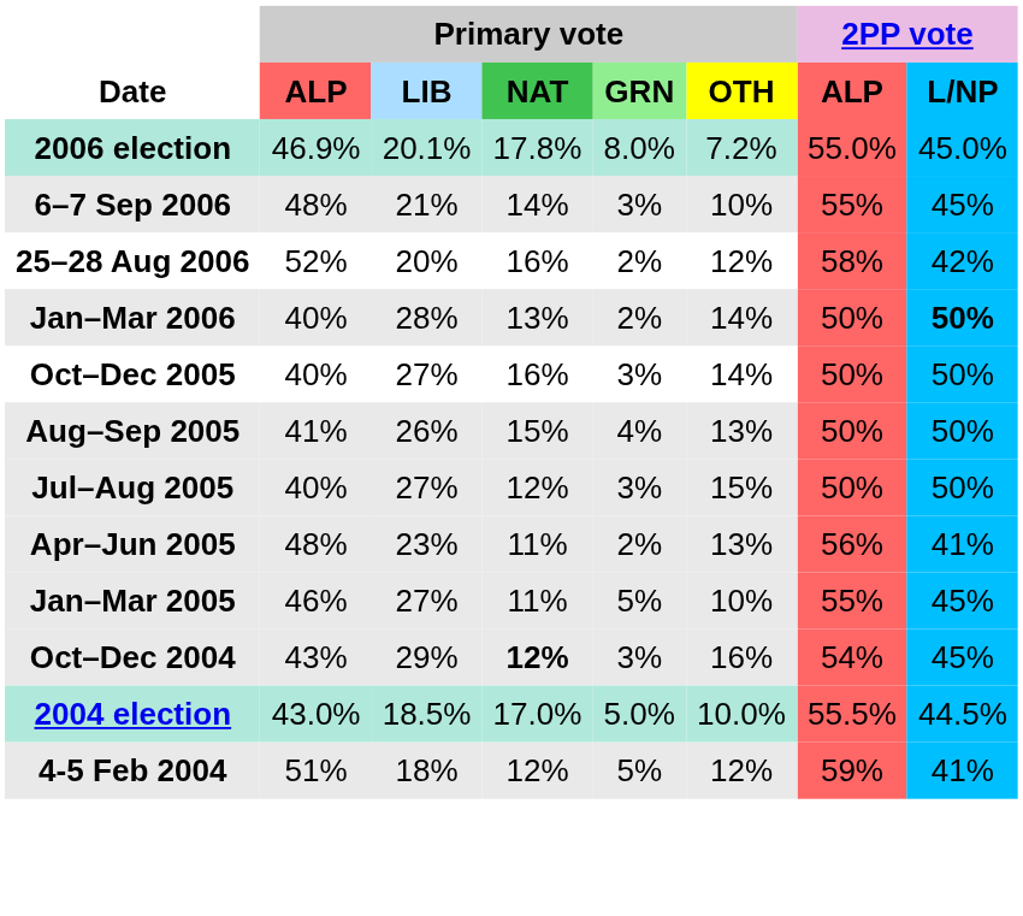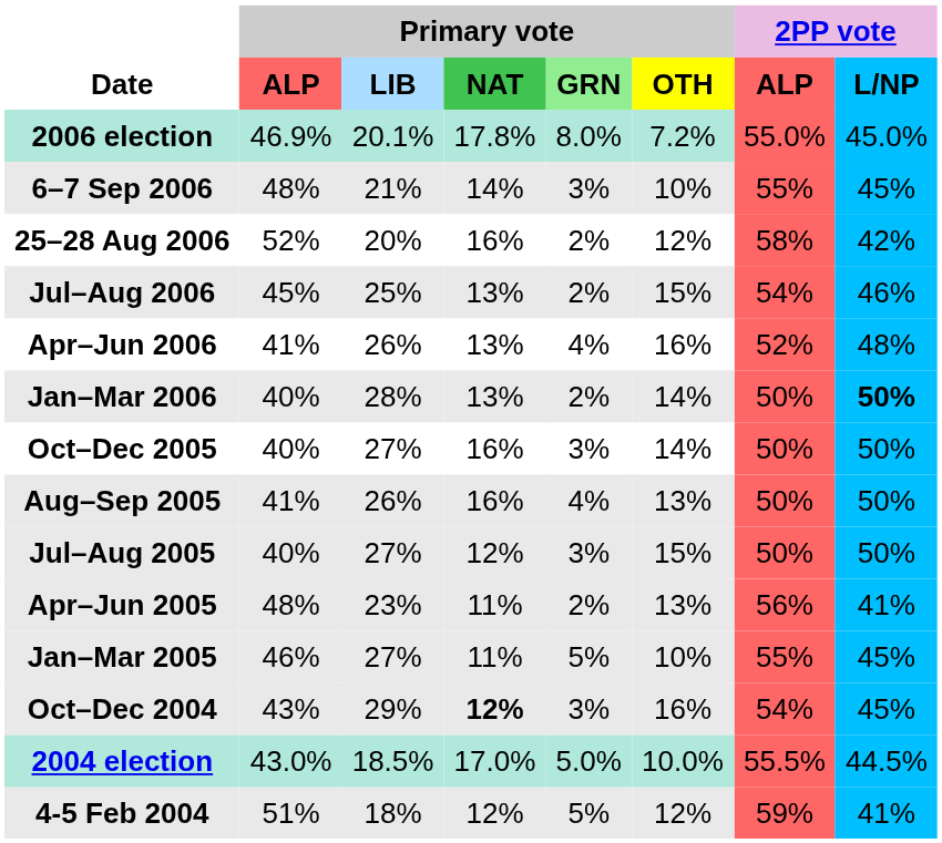+ row: Jul–Aug 2006 | 45% | 25% | 13% | 2% | 15% | 54% | 46%
+ row: Apr–Jun 2006 | 41% | 26% | 13% | 4% | 16% | 52% | 48%
Aug–Sep 2005 | Primary vote / NAT: 15% -> 16%
